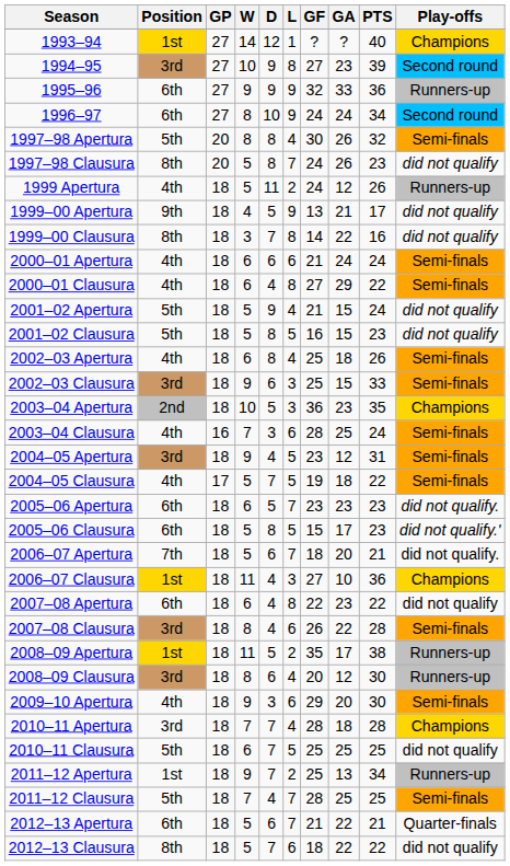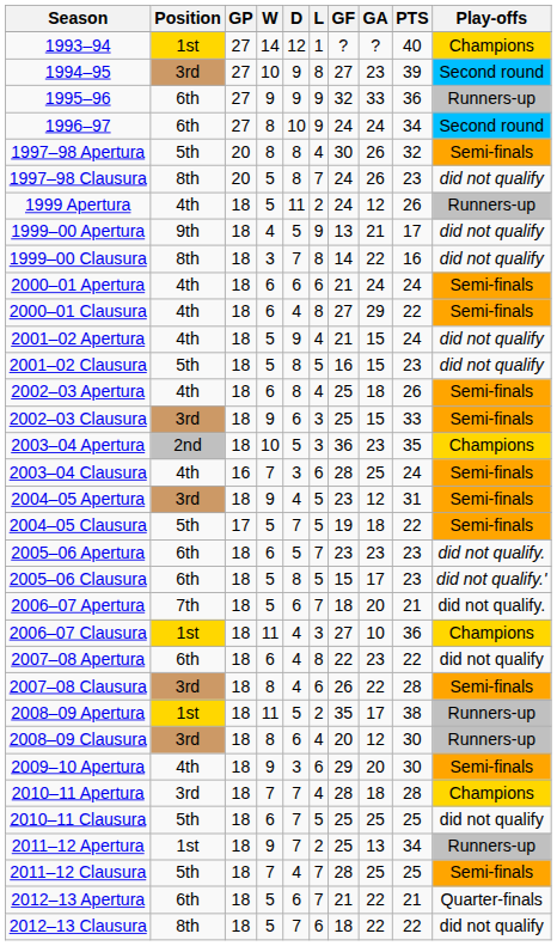2001–02 Apertura | Position: 5th -> 4th
2004–05 Clausura | Position: 4th -> 5th
